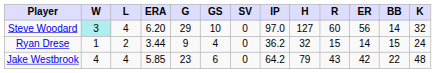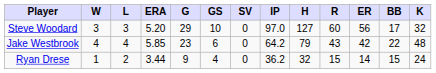Steve Woodard | W: paleturquoise background -> no background
Steve Woodard | L: 4 -> 3
Steve Woodard | ERA: 6.20 -> 5.20
Steve Woodard | BB: 14 -> 17
rows swapped: Jake Westbrook <-> Ryan Drese
